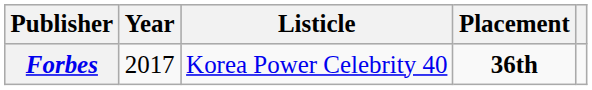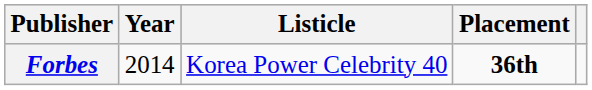Forbes | Year: 2017 -> 2014
